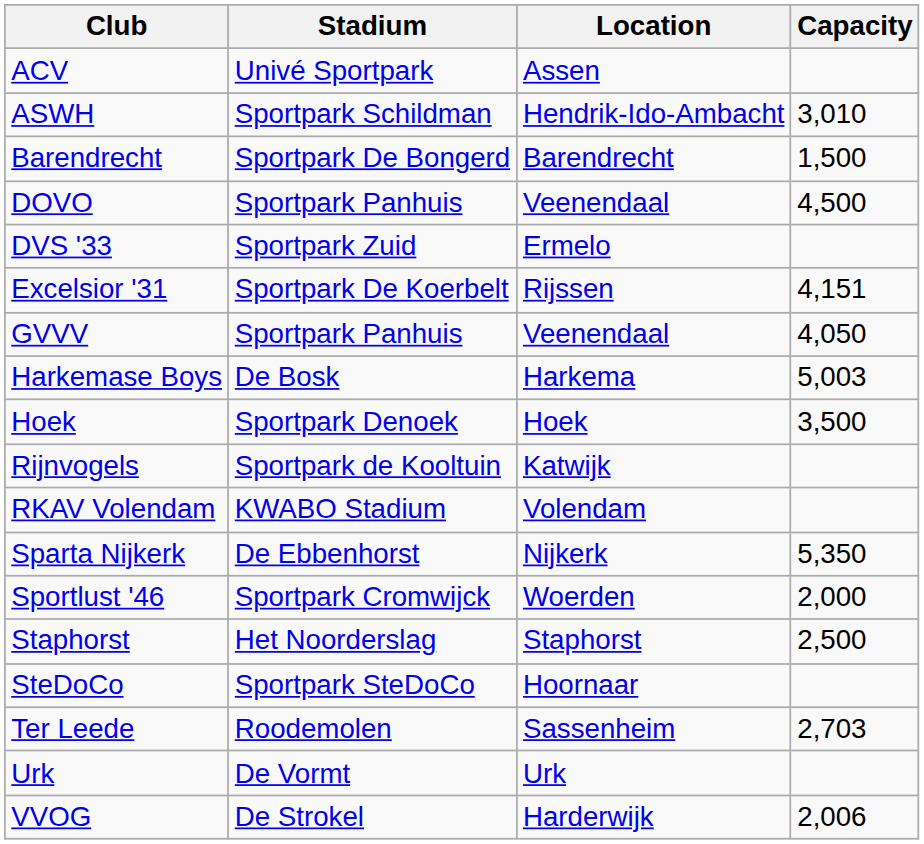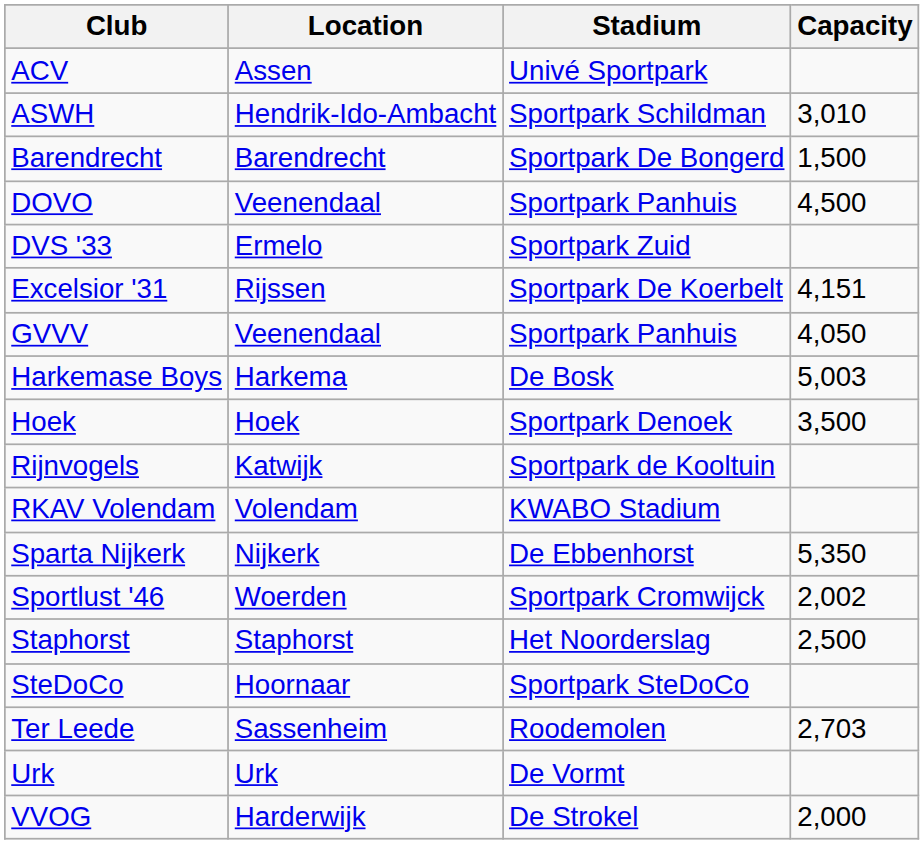columns swapped: Location <-> Stadium
Sportlust '46 | Capacity: 2,000 -> 2,002
VVOG | Capacity: 2,006 -> 2,000
